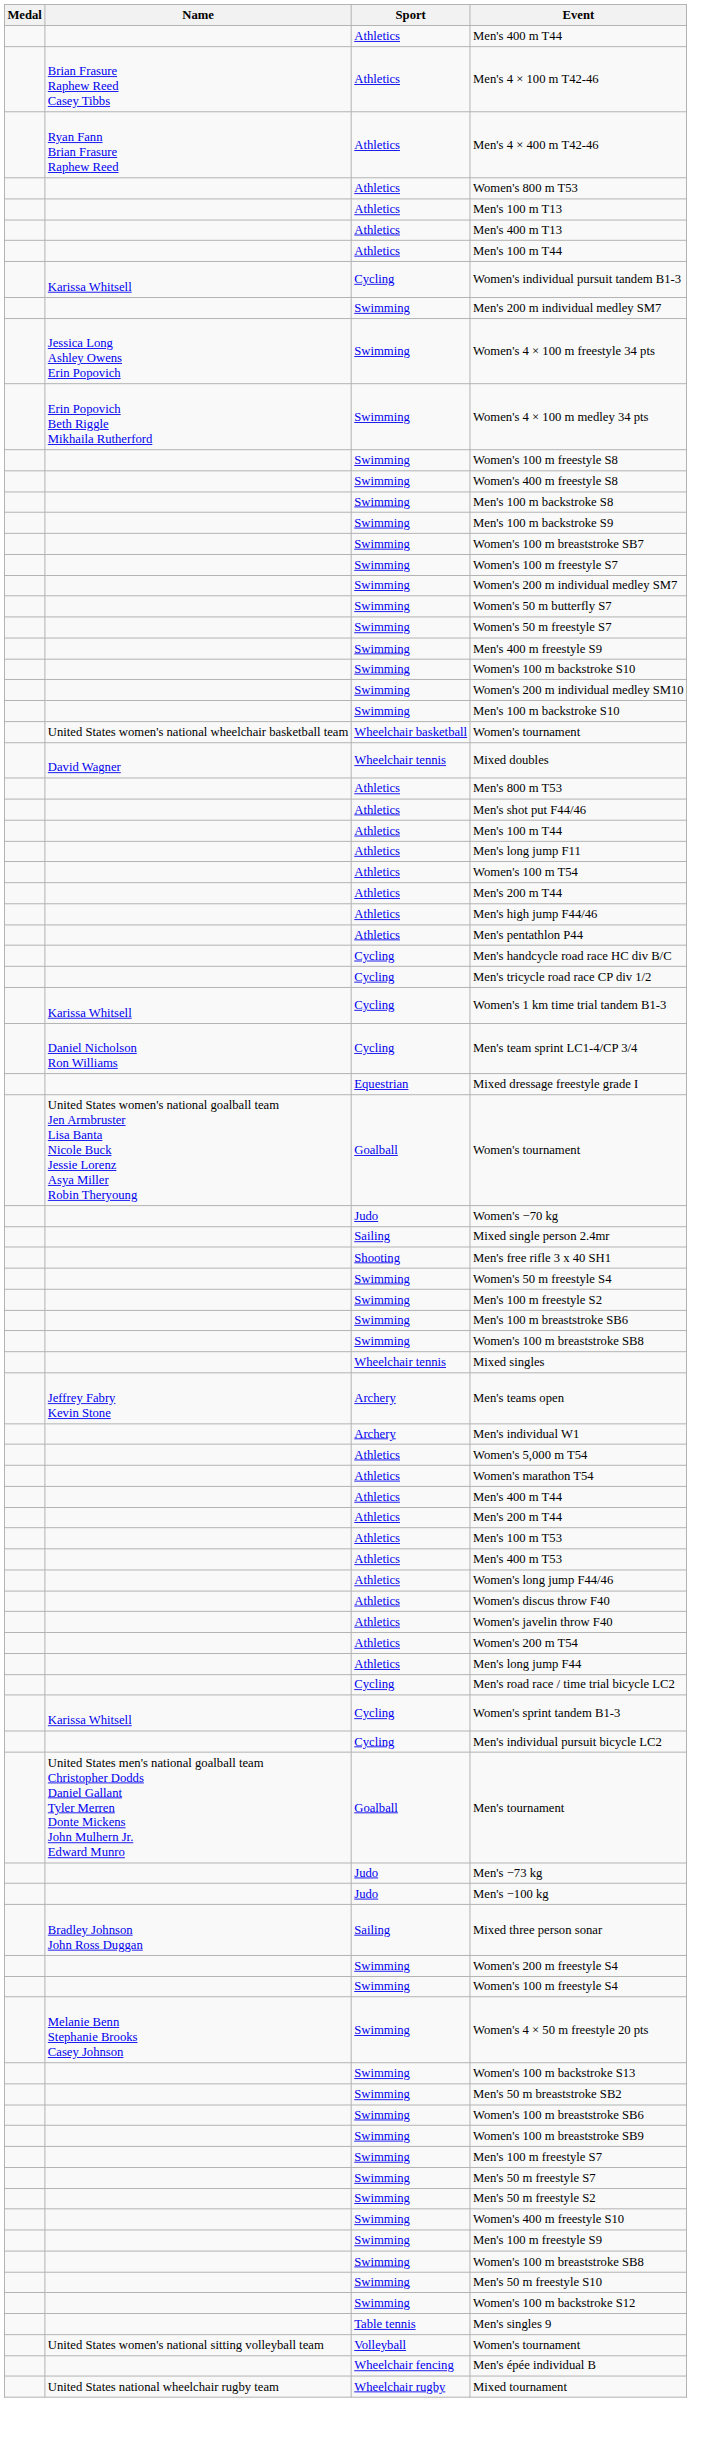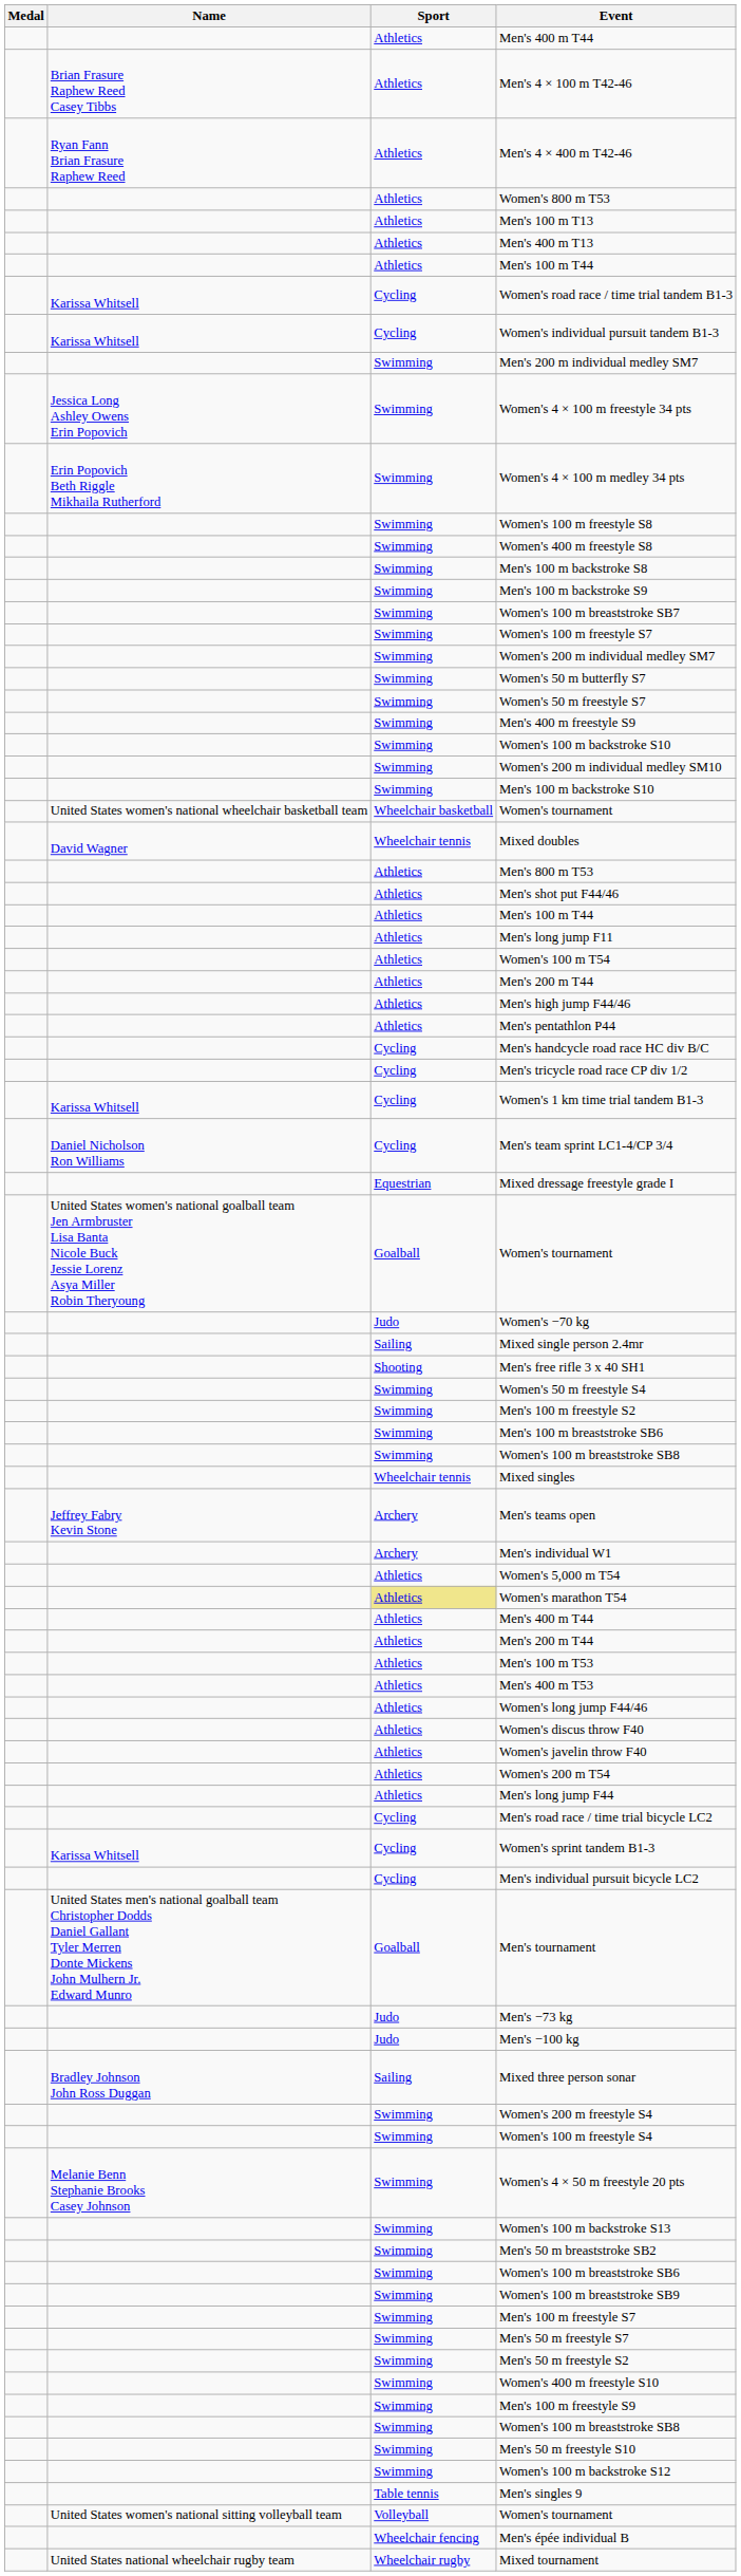+ row: Karissa Whitsell | Cycling | Women's road race / time trial tandem B1-3
Women's marathon T54 | Sport: no background -> khaki background
